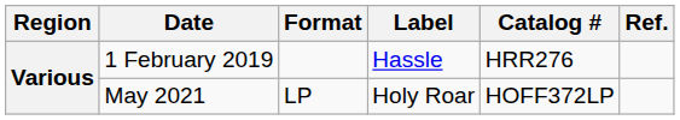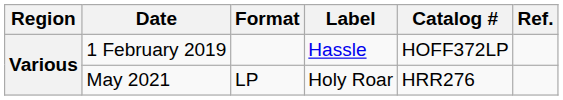1 February 2019 | Catalog #: HRR276 -> HOFF372LP
May 2021 | Catalog #: HOFF372LP -> HRR276
